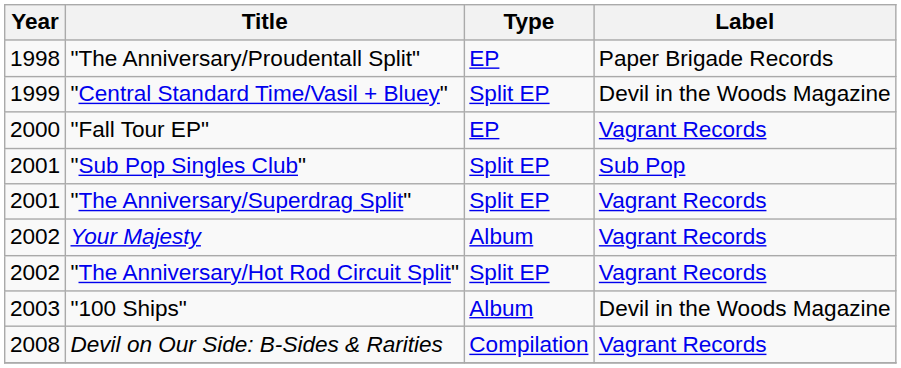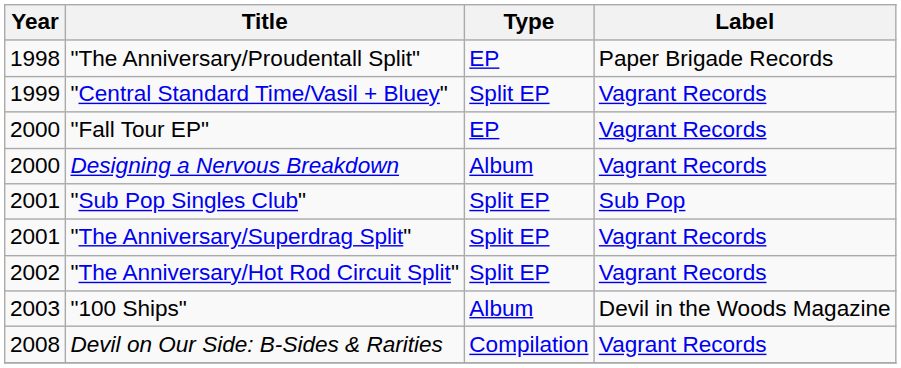"Central Standard Time/Vasil + Bluey" | Label: Devil in the Woods Magazine -> Vagrant Records
+ row: 2000 | Designing a Nervous Breakdown | Album | Vagrant Records
- row: 2002 | Your Majesty | Album | Vagrant Records
